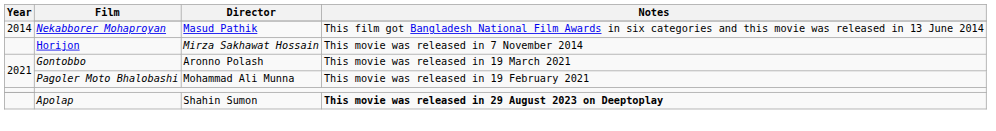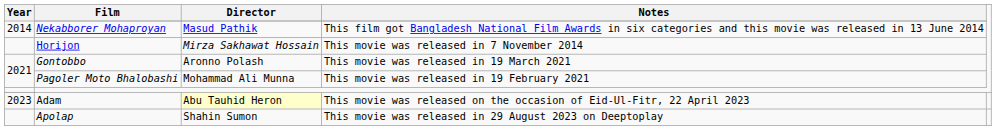+ row: 2023 | Adam | Abu Tauhid Heron | This movie was released on the occasion of Eid-Ul-Fitr, 22 April 2023
Apolap | Notes: bold -> normal
